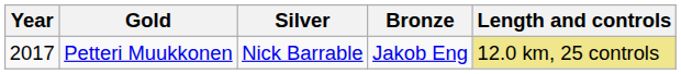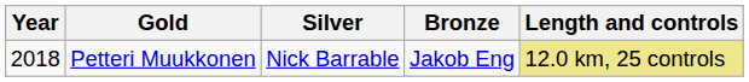Petteri Muukkonen | Year: 2017 -> 2018
